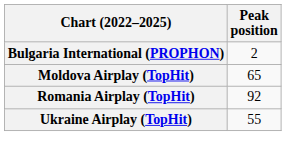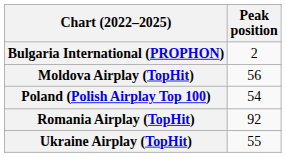Moldova Airplay (TopHit) | Peak position: 65 -> 56
+ row: Poland (Polish Airplay Top 100) | 54
